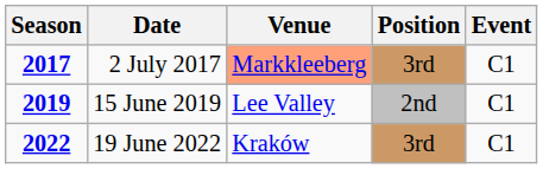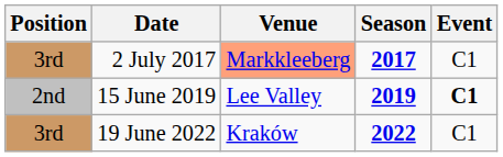columns swapped: Season <-> Position
15 June 2019 | Event: normal -> bold
